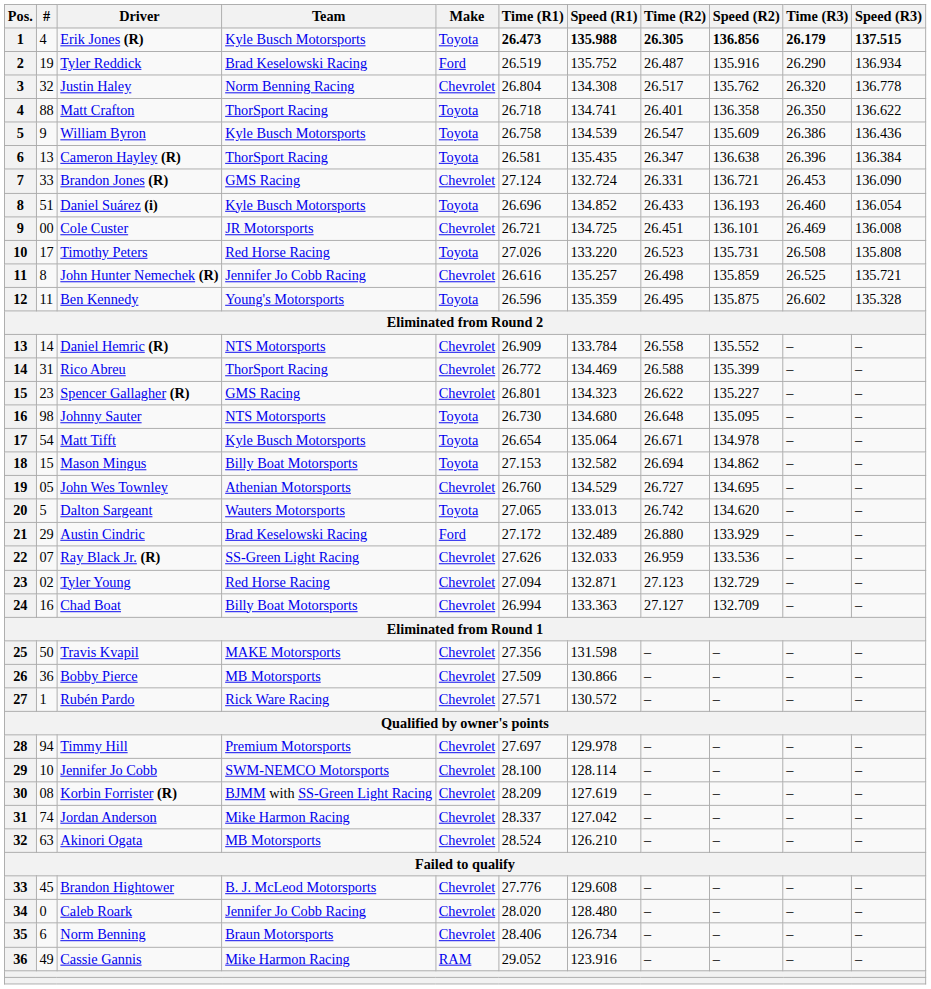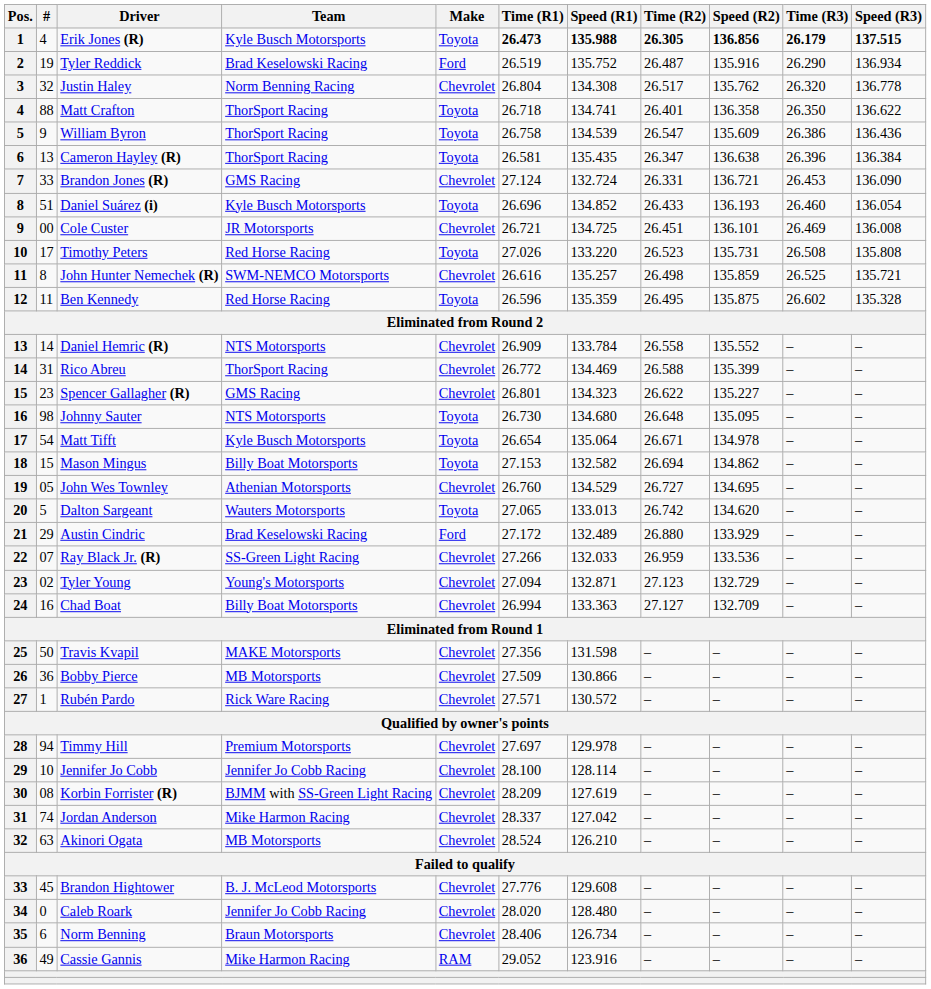William Byron | Team: Kyle Busch Motorsports -> ThorSport Racing
John Hunter Nemechek (R) | Team: Jennifer Jo Cobb Racing -> SWM-NEMCO Motorsports
Ben Kennedy | Team: Young's Motorsports -> Red Horse Racing
Ray Black Jr. (R) | Time (R1): 27.626 -> 27.266
Tyler Young | Team: Red Horse Racing -> Young's Motorsports
Jennifer Jo Cobb | Team: SWM-NEMCO Motorsports -> Jennifer Jo Cobb Racing
